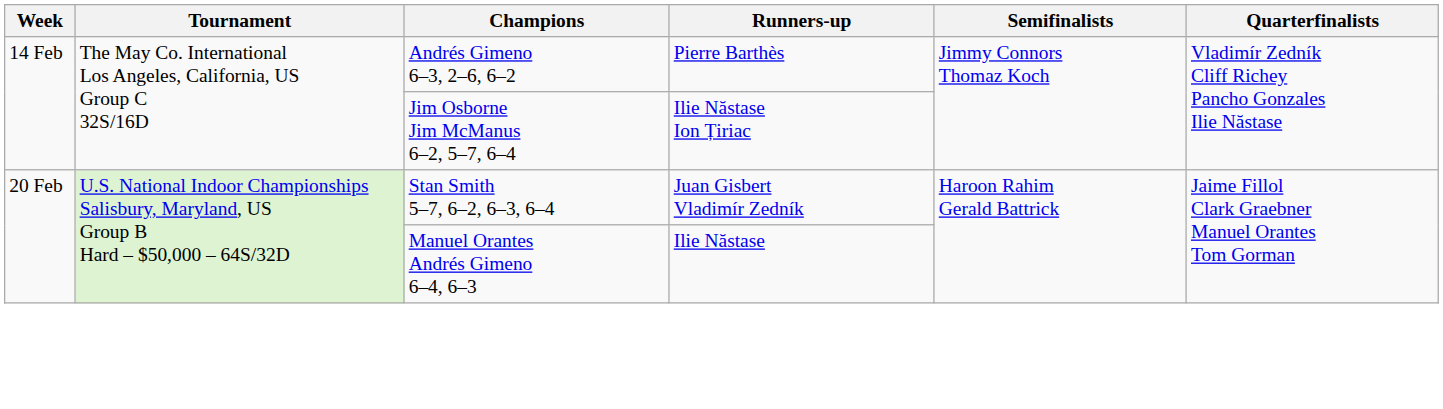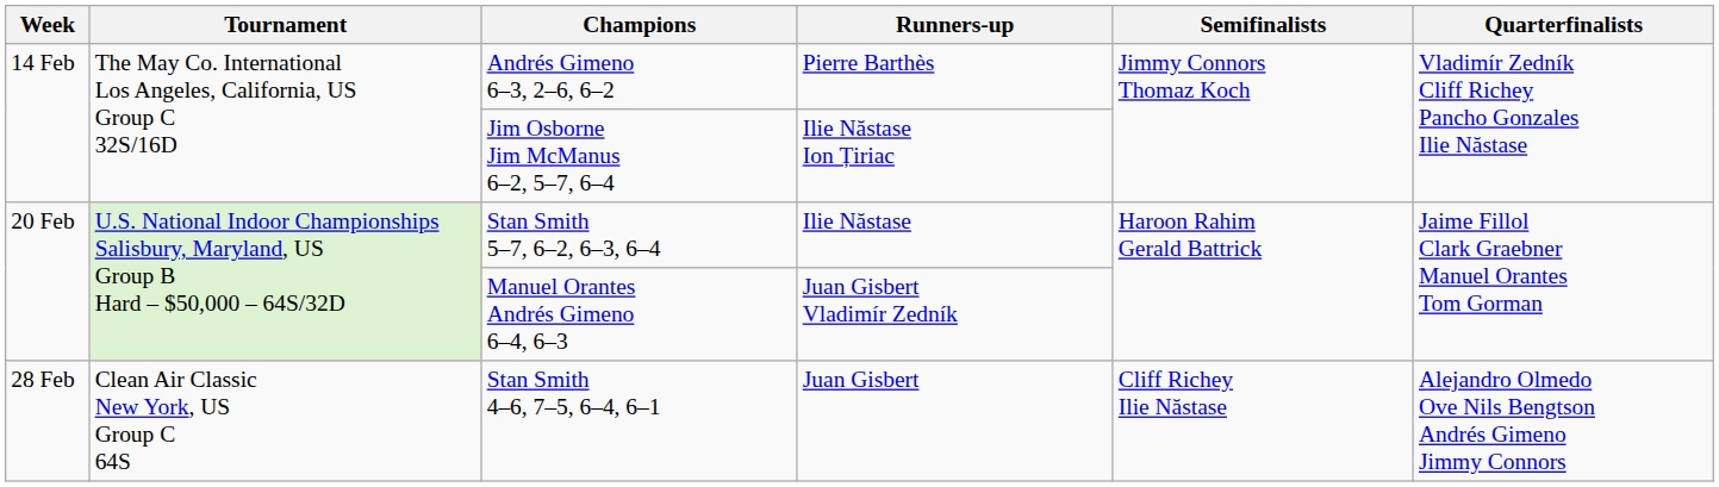Stan Smith 5–7, 6–2, 6–3, 6–4 | Runners-up: Juan Gisbert Vladimír Zedník -> Ilie Năstase
Manuel Orantes Andrés Gimeno 6–4, 6–3 | Runners-up: Ilie Năstase -> Juan Gisbert Vladimír Zedník
+ row: 28 Feb | Clean Air Classic New York, US Group C 64S | Stan Smith 4–6, 7–5, 6–4, 6–1 | Juan Gisbert | Cliff Richey Ilie Năstase | Alejandro Olmedo Ove Nils Bengtson Andrés Gimeno Jimmy Connors
